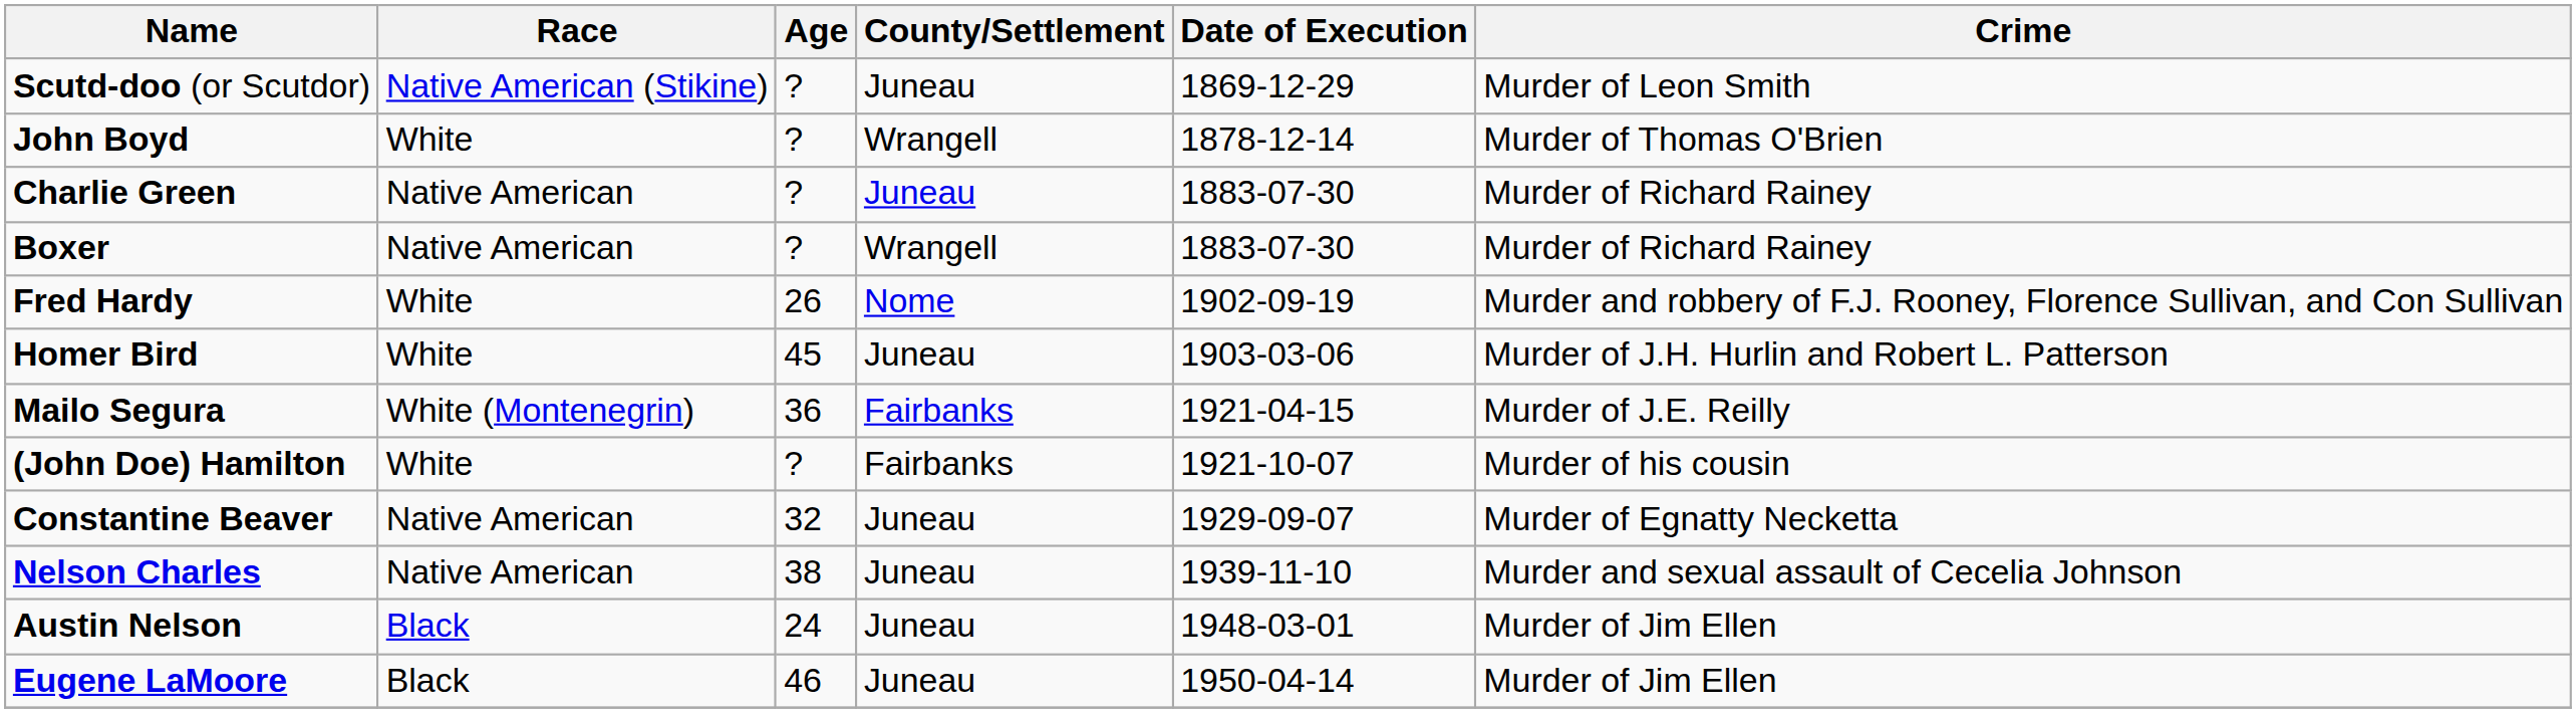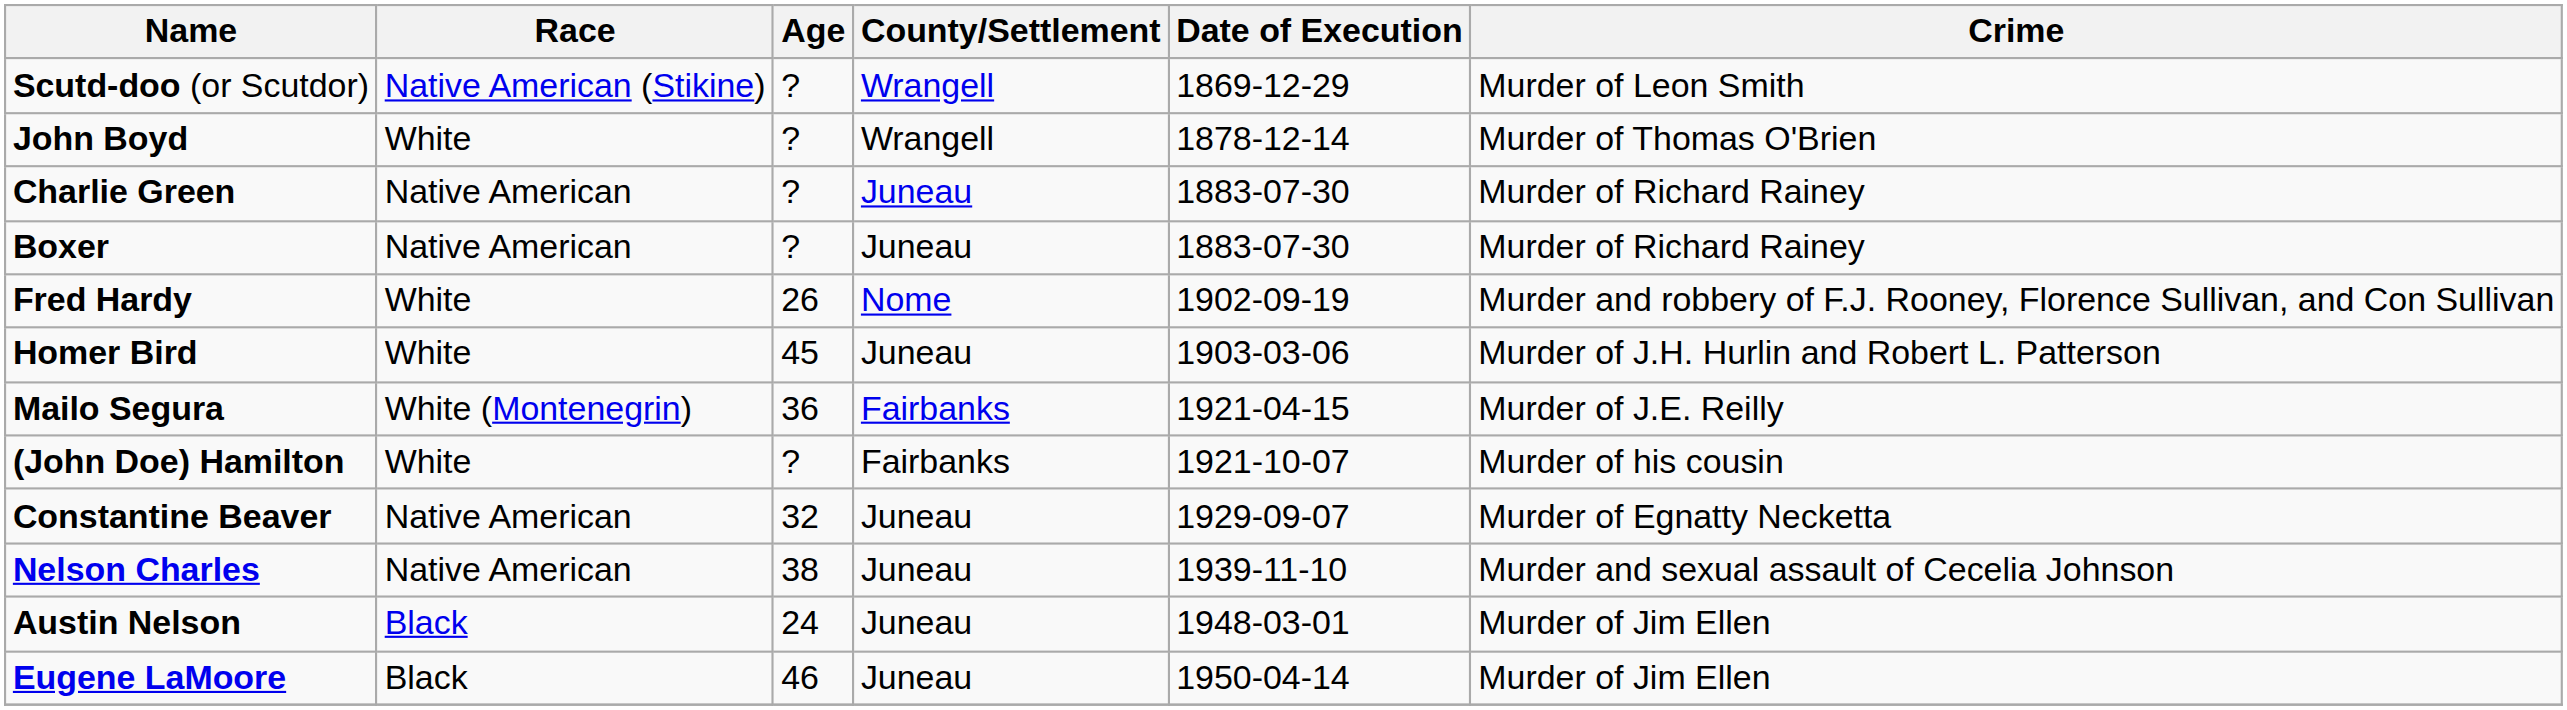Scutd-doo (or Scutdor) | County/Settlement: Juneau -> Wrangell
Boxer | County/Settlement: Wrangell -> Juneau
